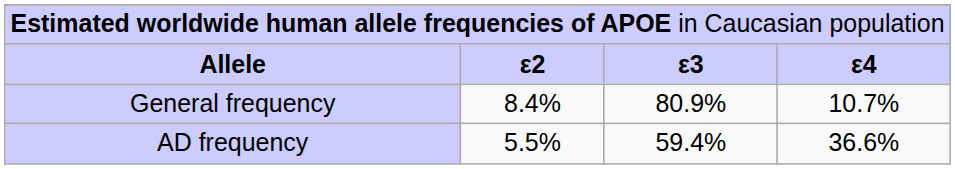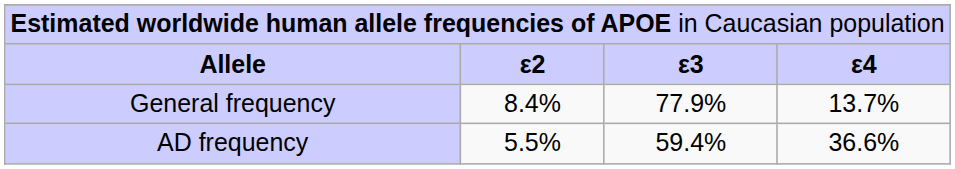General frequency | column 3: 80.9% -> 77.9%
General frequency | column 4: 10.7% -> 13.7%
